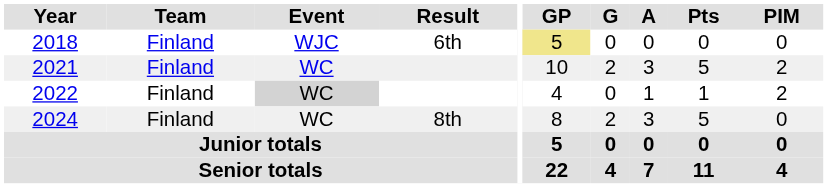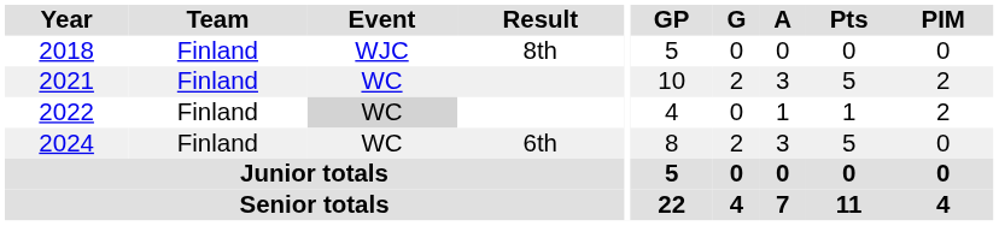2018 | Result: 6th -> 8th
2018 | GP: khaki background -> no background
2024 | Result: 8th -> 6th
